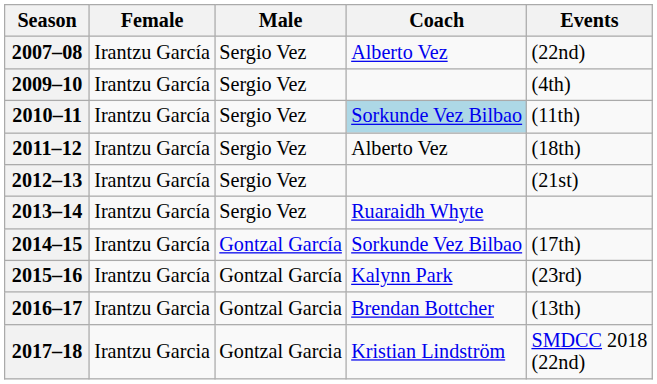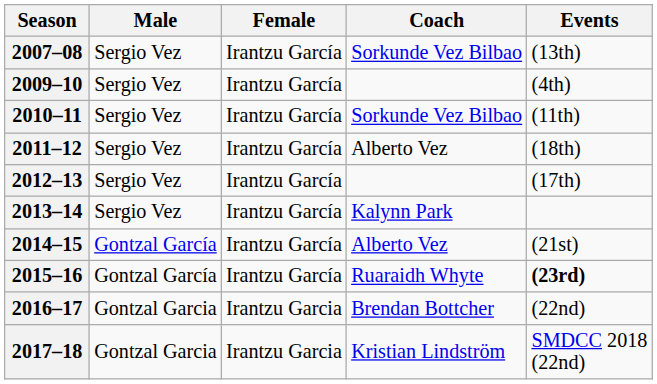columns swapped: Male <-> Female
2007–08 | Coach: Alberto Vez -> Sorkunde Vez Bilbao
2007–08 | Events: (22nd) -> (13th)
2010–11 | Coach: lightblue background -> no background
2012–13 | Events: (21st) -> (17th)
2013–14 | Coach: Ruaraidh Whyte -> Kalynn Park
2014–15 | Coach: Sorkunde Vez Bilbao -> Alberto Vez
2014–15 | Events: (17th) -> (21st)
2015–16 | Coach: Kalynn Park -> Ruaraidh Whyte
2015–16 | Events: normal -> bold
2016–17 | Events: (13th) -> (22nd)
